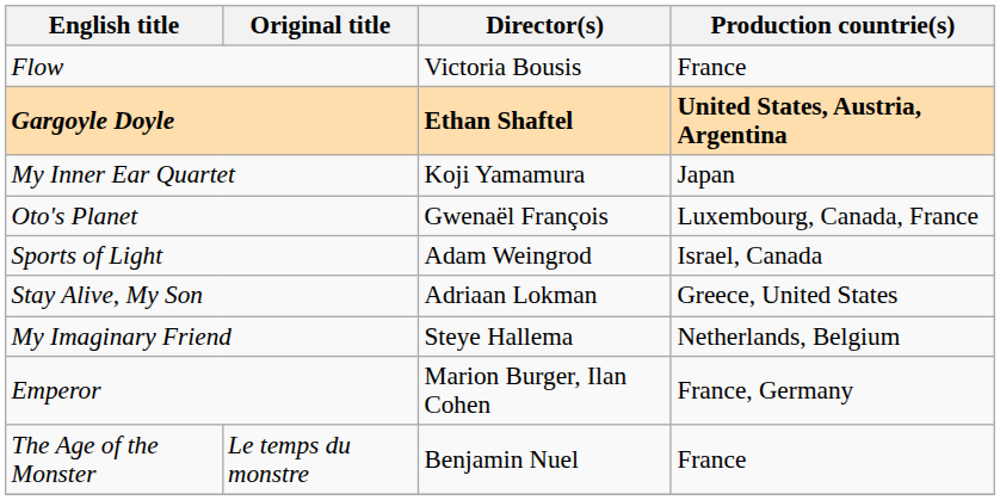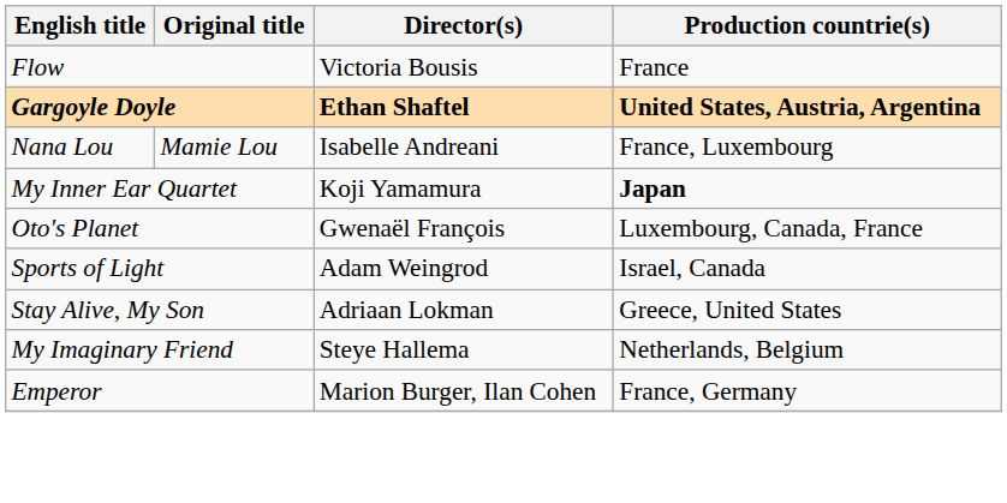+ row: Nana Lou | Mamie Lou | Isabelle Andreani | France, Luxembourg
My Inner Ear Quartet | Production countrie(s): normal -> bold
- row: The Age of the Monster | Le temps du monstre | Benjamin Nuel | France
